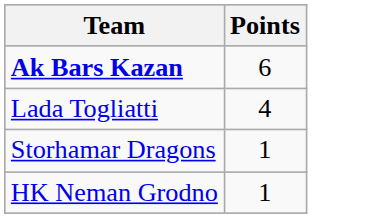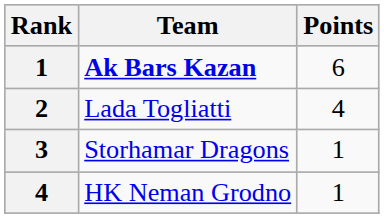+ column: Rank | 1 | 2 | 3 | 4
